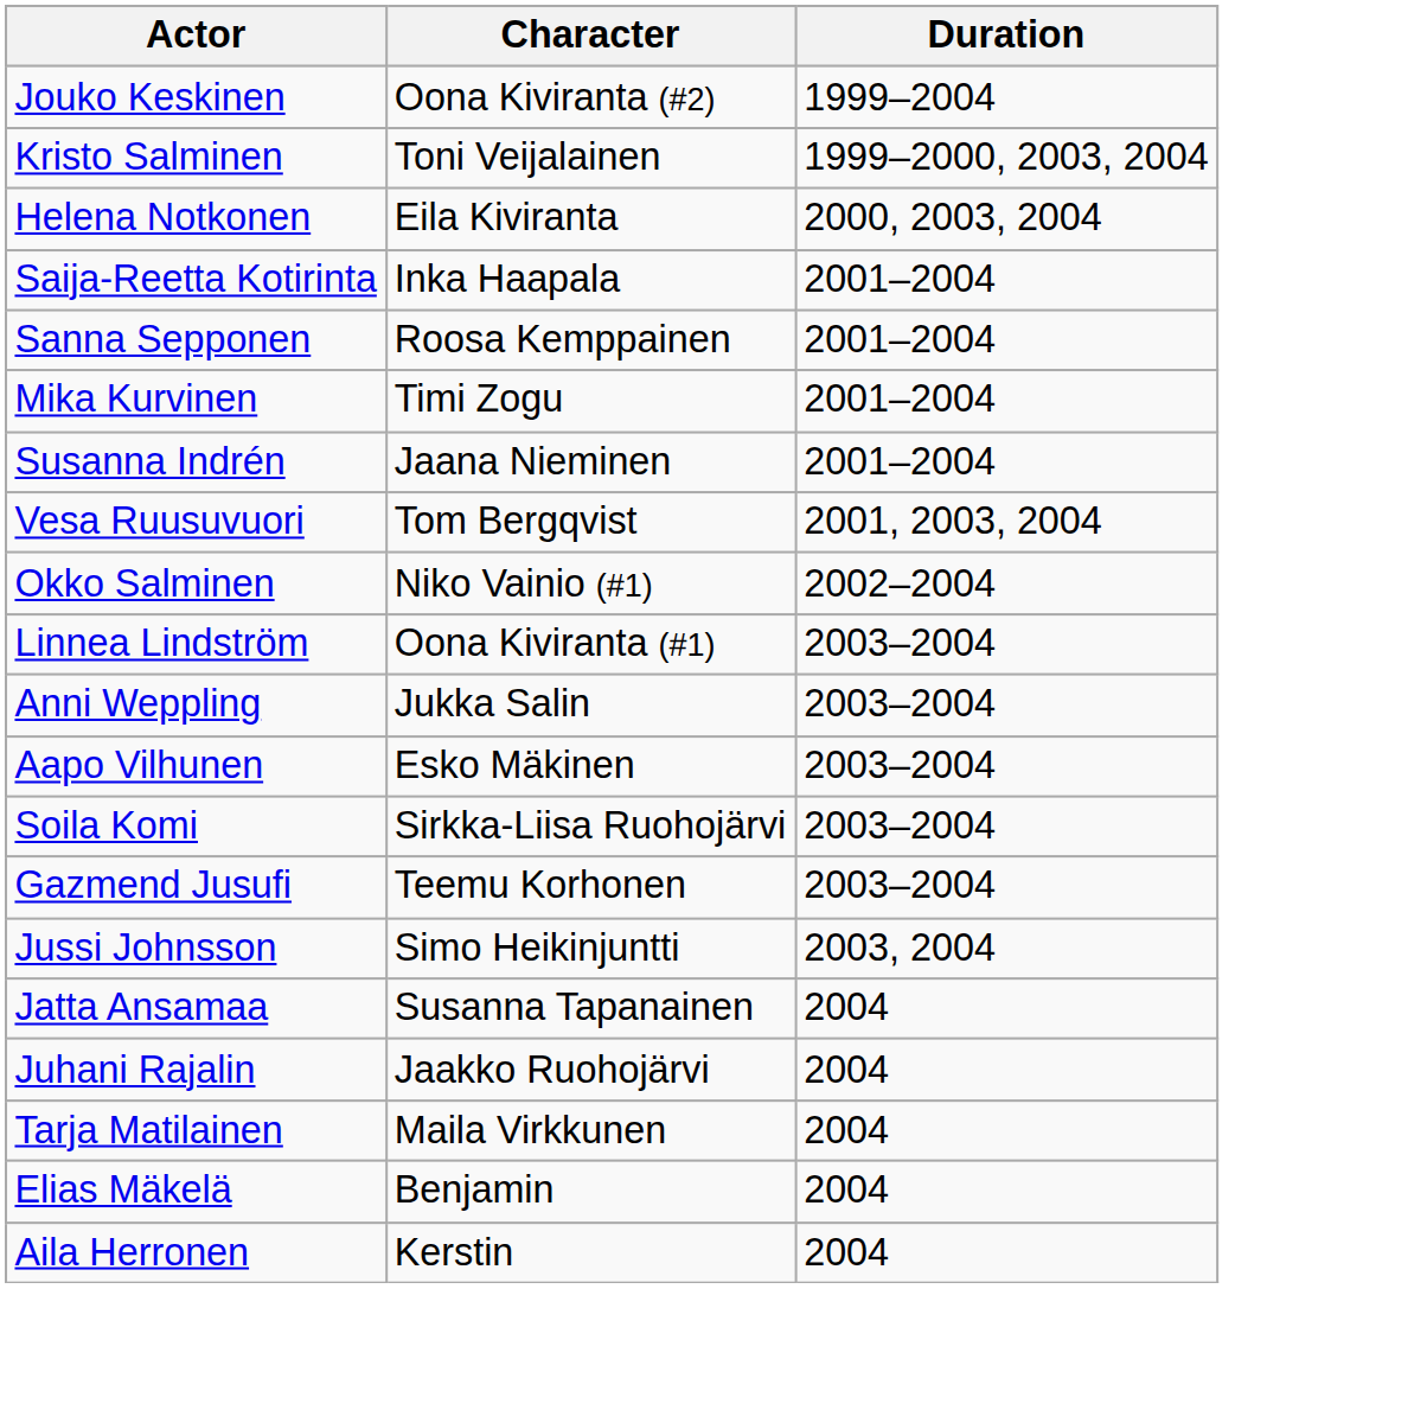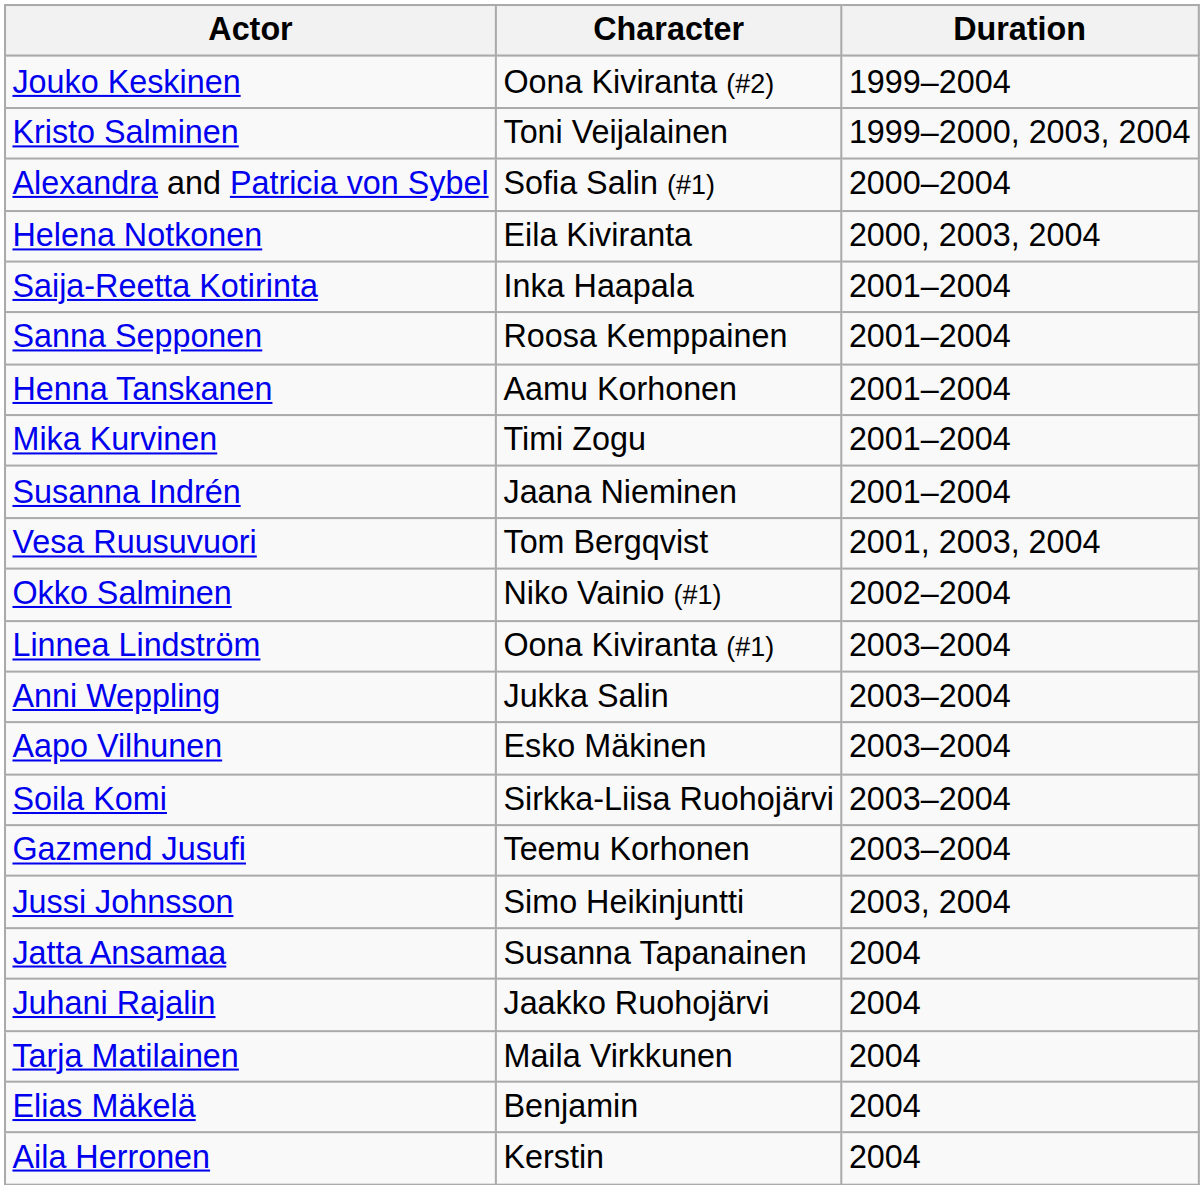+ row: Alexandra and Patricia von Sybel | Sofia Salin (#1) | 2000–2004
+ row: Henna Tanskanen | Aamu Korhonen | 2001–2004
